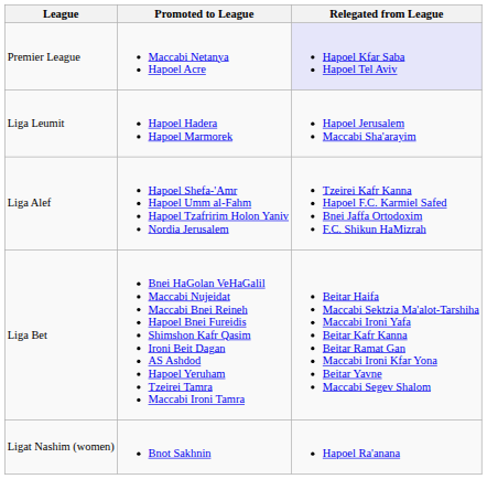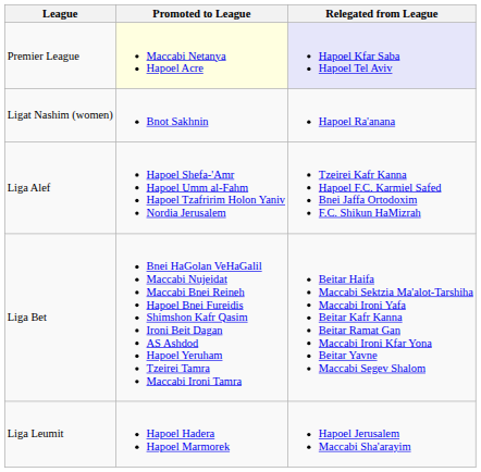Premier League | Promoted to League: no background -> lightyellow background
rows swapped: Liga Leumit <-> Ligat Nashim (women)
